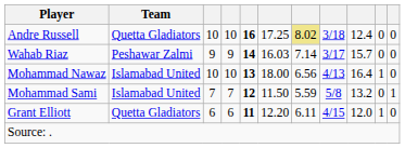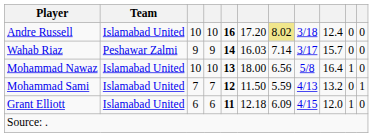Andre Russell | Team: Quetta Gladiators -> Islamabad United
Andre Russell | column 6: 17.25 -> 17.20
Mohammad Nawaz | column 8: 4/13 -> 5/8
Mohammad Sami | column 8: 5/8 -> 4/13
Grant Elliott | Team: Quetta Gladiators -> Islamabad United
Grant Elliott | column 6: 12.20 -> 12.18
Grant Elliott | column 7: 6.11 -> 6.09
